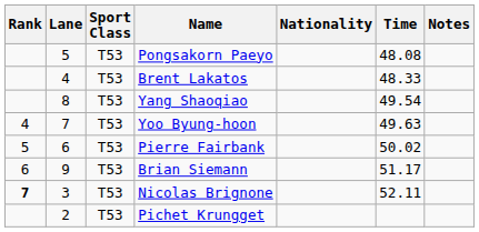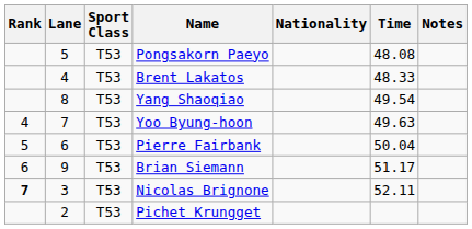Pierre Fairbank | Time: 50.02 -> 50.04
